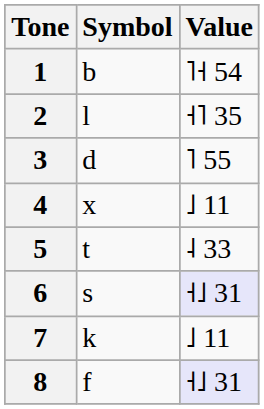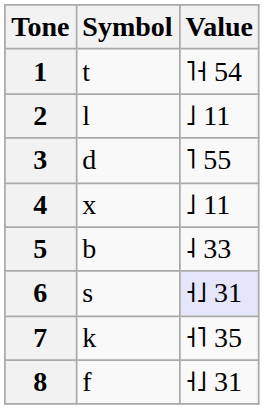1 | Symbol: b -> t
2 | Value: ˧˥ 35 -> ˩ 11
5 | Symbol: t -> b
7 | Value: ˩ 11 -> ˧˥ 35
8 | Value: lavender background -> no background
